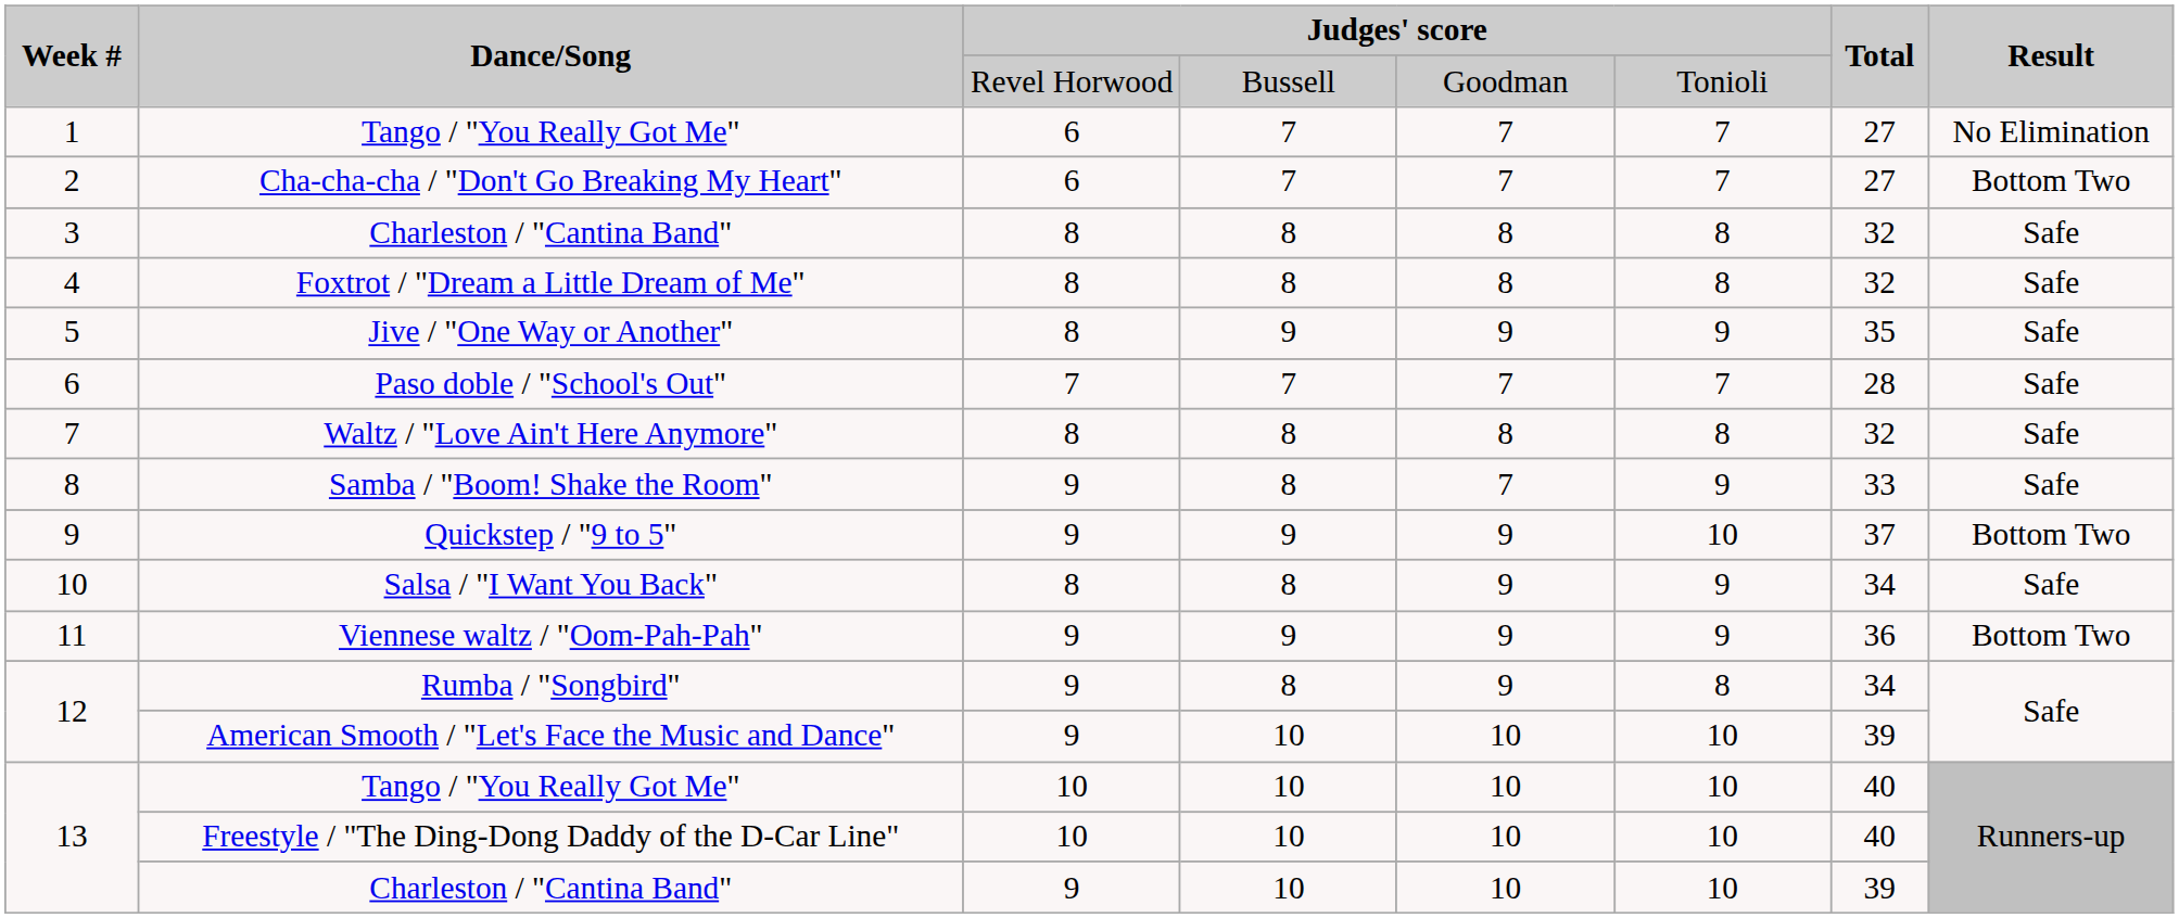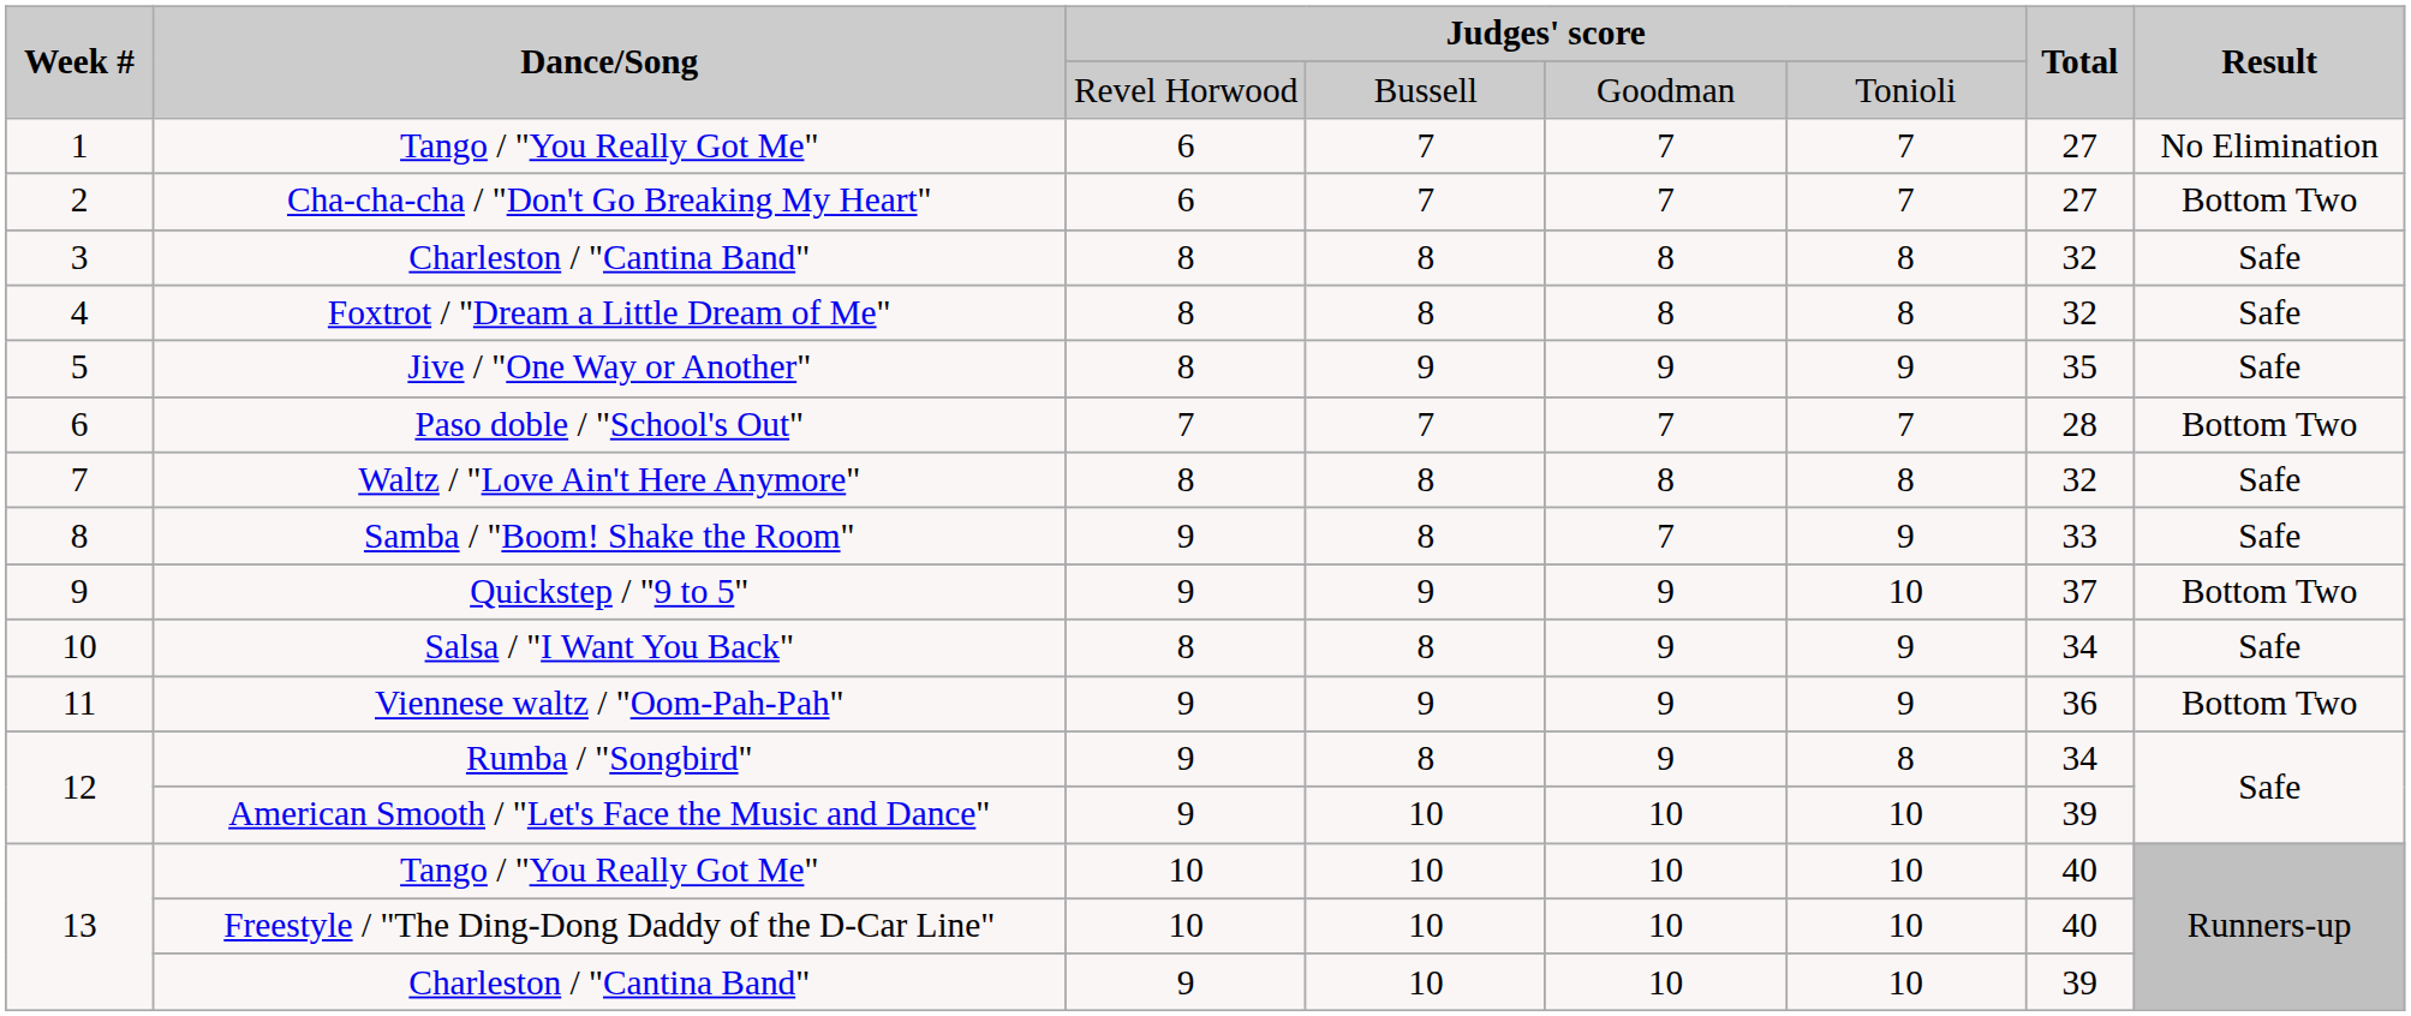Paso doble / "School's Out" | Result: Safe -> Bottom Two
